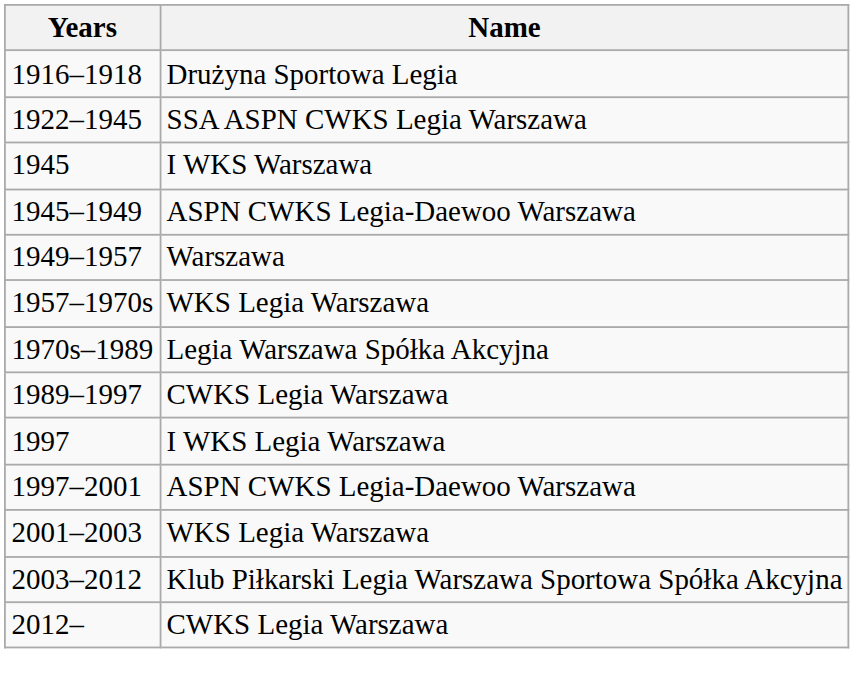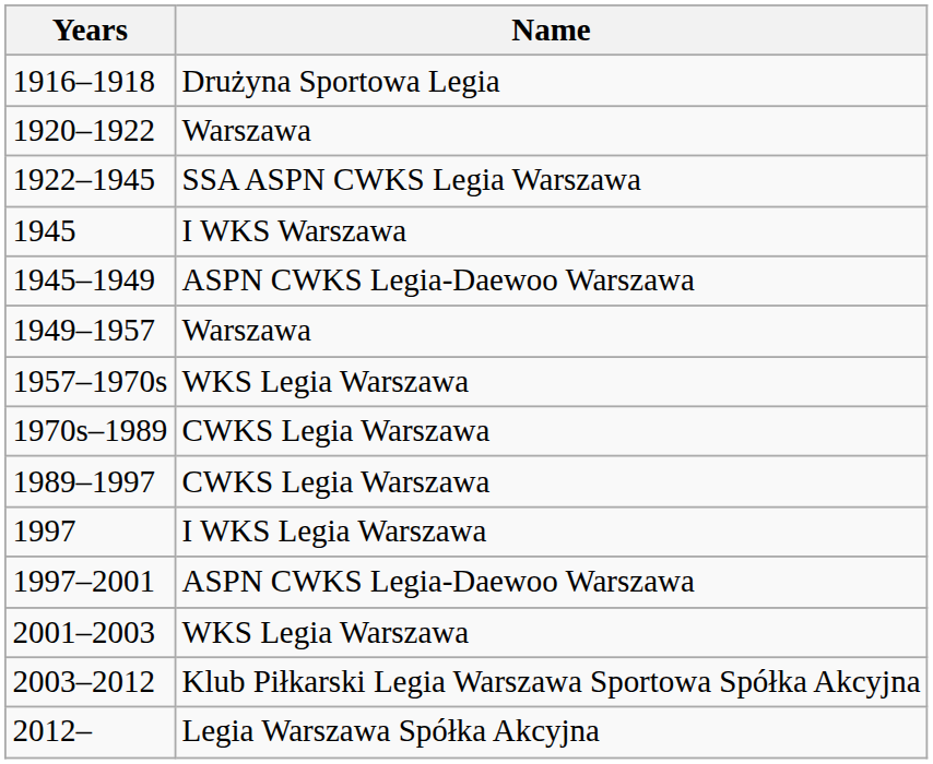+ row: 1920–1922 | Warszawa
1970s–1989 | Name: Legia Warszawa Spółka Akcyjna -> CWKS Legia Warszawa
2012– | Name: CWKS Legia Warszawa -> Legia Warszawa Spółka Akcyjna
